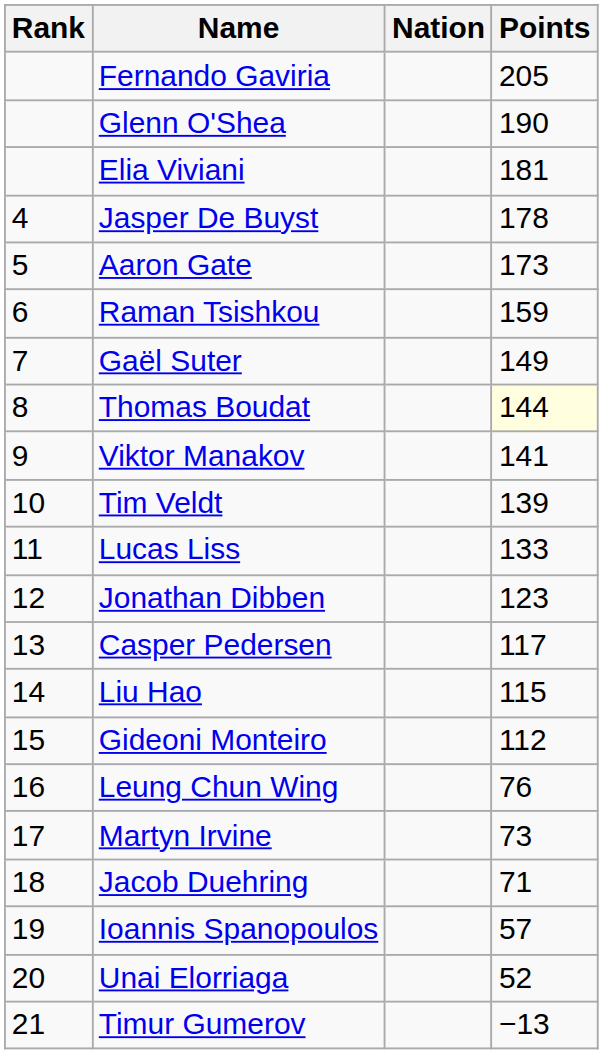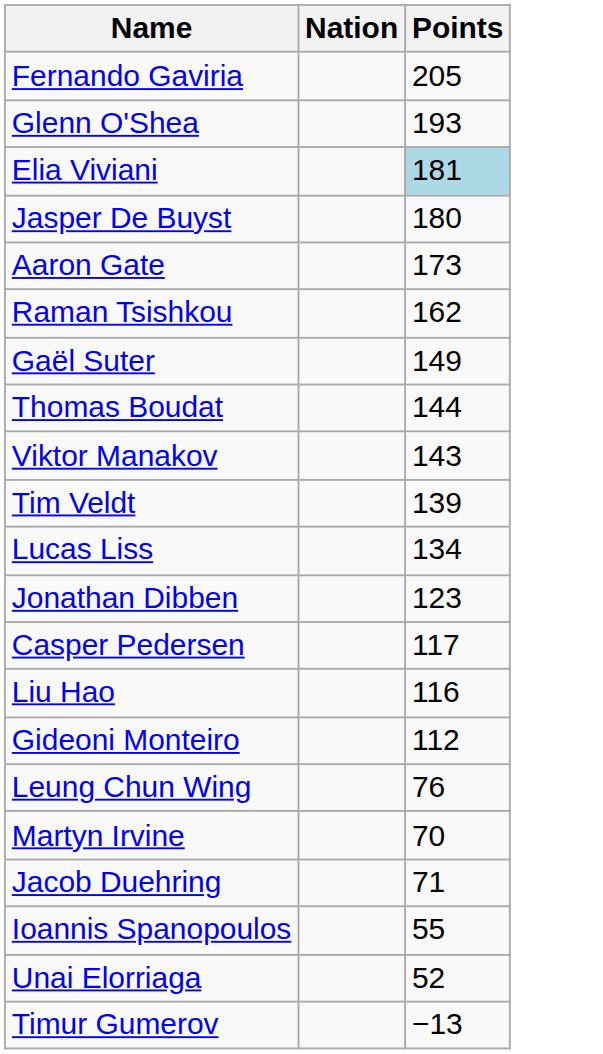- column: Rank | 4 | 5 | 6 | 7 | 8 | 9 | 10 | 11 | 12 | 13 | 14 | 15 | 16 | 17 | 18 | 19 | 20 | 21
Glenn O'Shea | Points: 190 -> 193
Elia Viviani | Points: no background -> lightblue background
Jasper De Buyst | Points: 178 -> 180
Raman Tsishkou | Points: 159 -> 162
Thomas Boudat | Points: lightyellow background -> no background
Viktor Manakov | Points: 141 -> 143
Lucas Liss | Points: 133 -> 134
Liu Hao | Points: 115 -> 116
Martyn Irvine | Points: 73 -> 70
Ioannis Spanopoulos | Points: 57 -> 55
